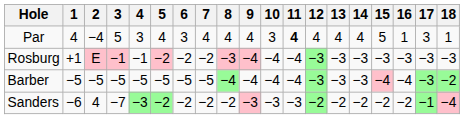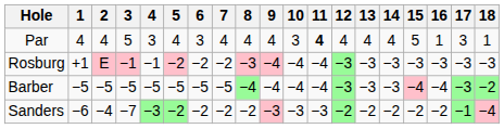Par | 2: −4 -> 4
Sanders | 2: 4 -> −4
